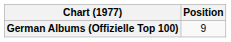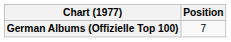German Albums (Offizielle Top 100) | Position: 9 -> 7
